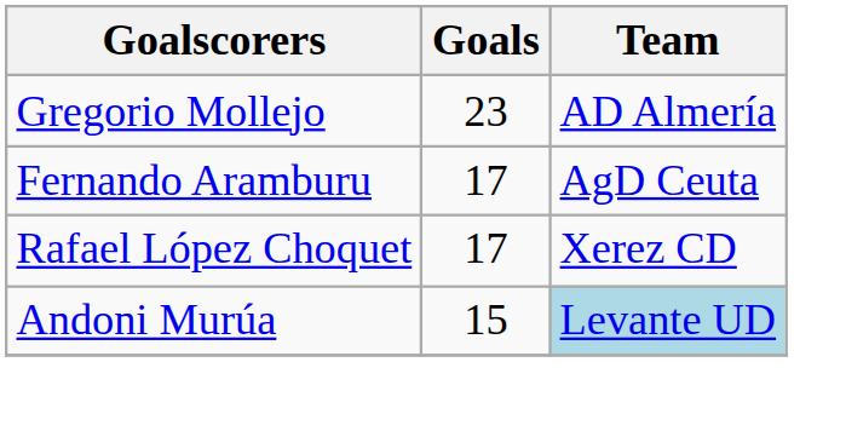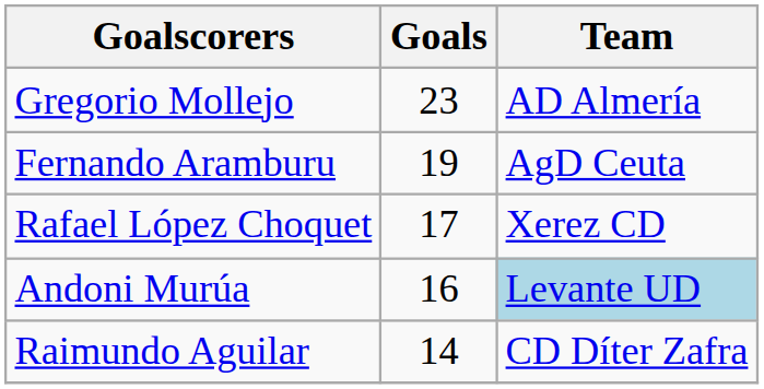Fernando Aramburu | Goals: 17 -> 19
Andoni Murúa | Goals: 15 -> 16
+ row: Raimundo Aguilar | 14 | CD Díter Zafra
